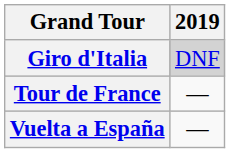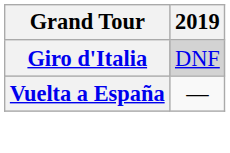- row: Tour de France | —
